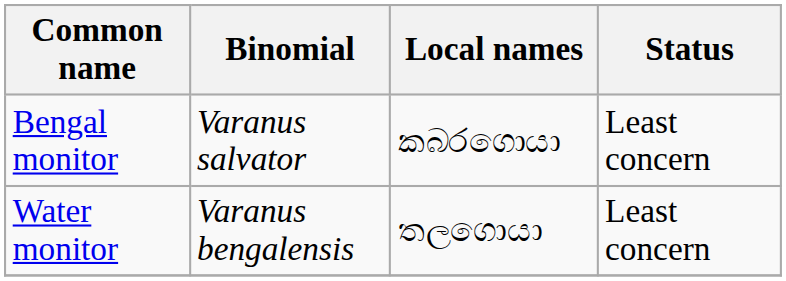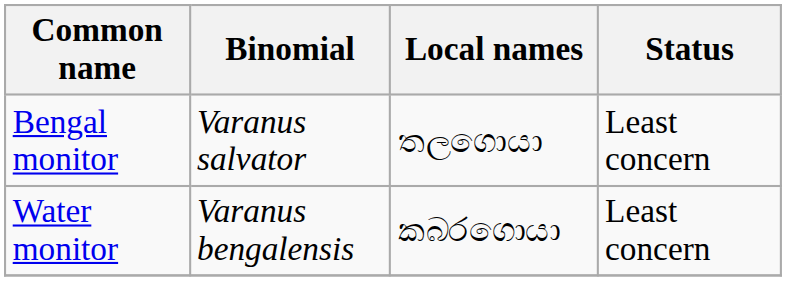Bengal monitor | Local names: කබරගොයා -> තලගොයා
Water monitor | Local names: තලගොයා -> කබරගොයා
